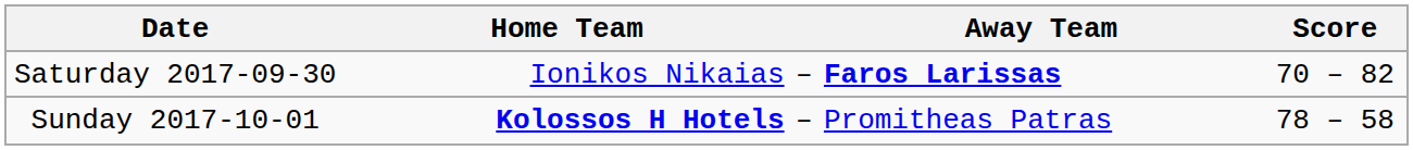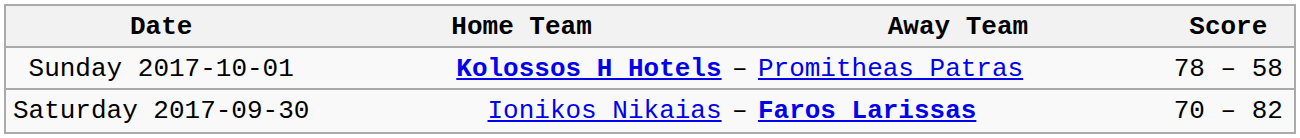rows swapped: Saturday 2017-09-30 <-> Sunday 2017-10-01
